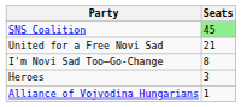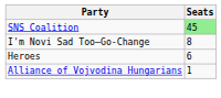- row: United for a Free Novi Sad | 21
Heroes | Seats: 3 -> 6
